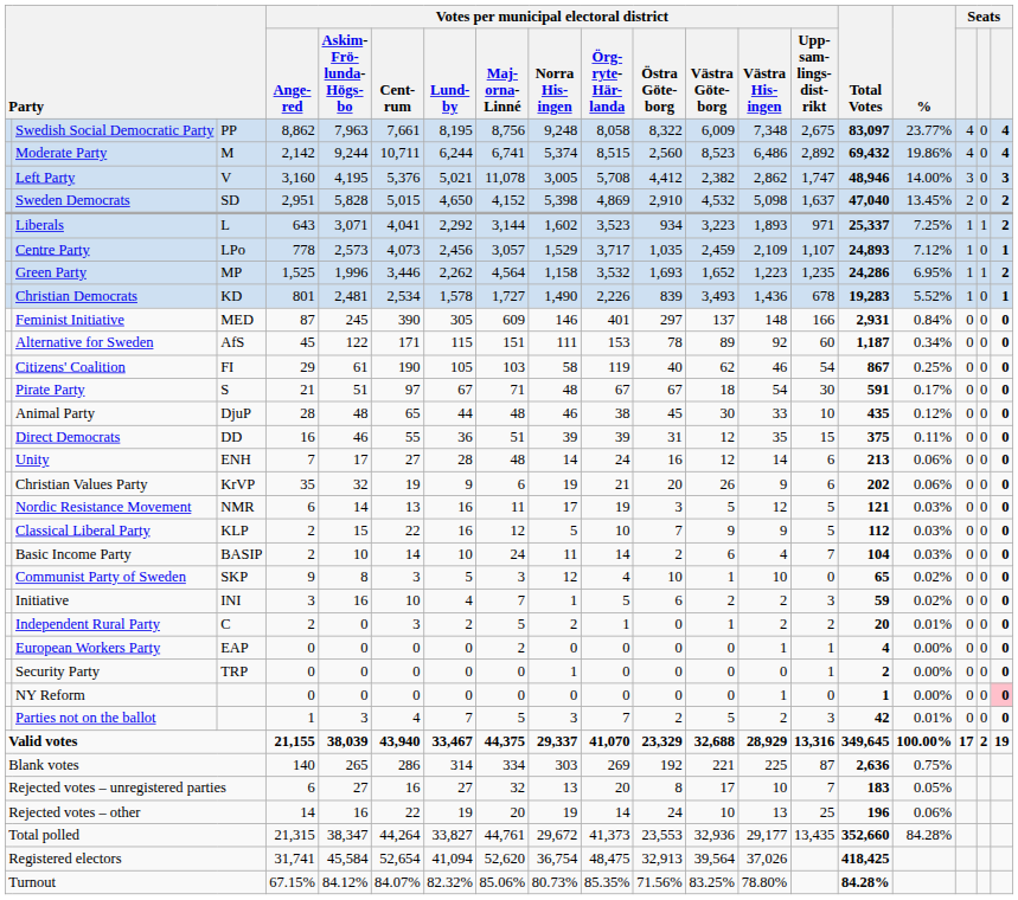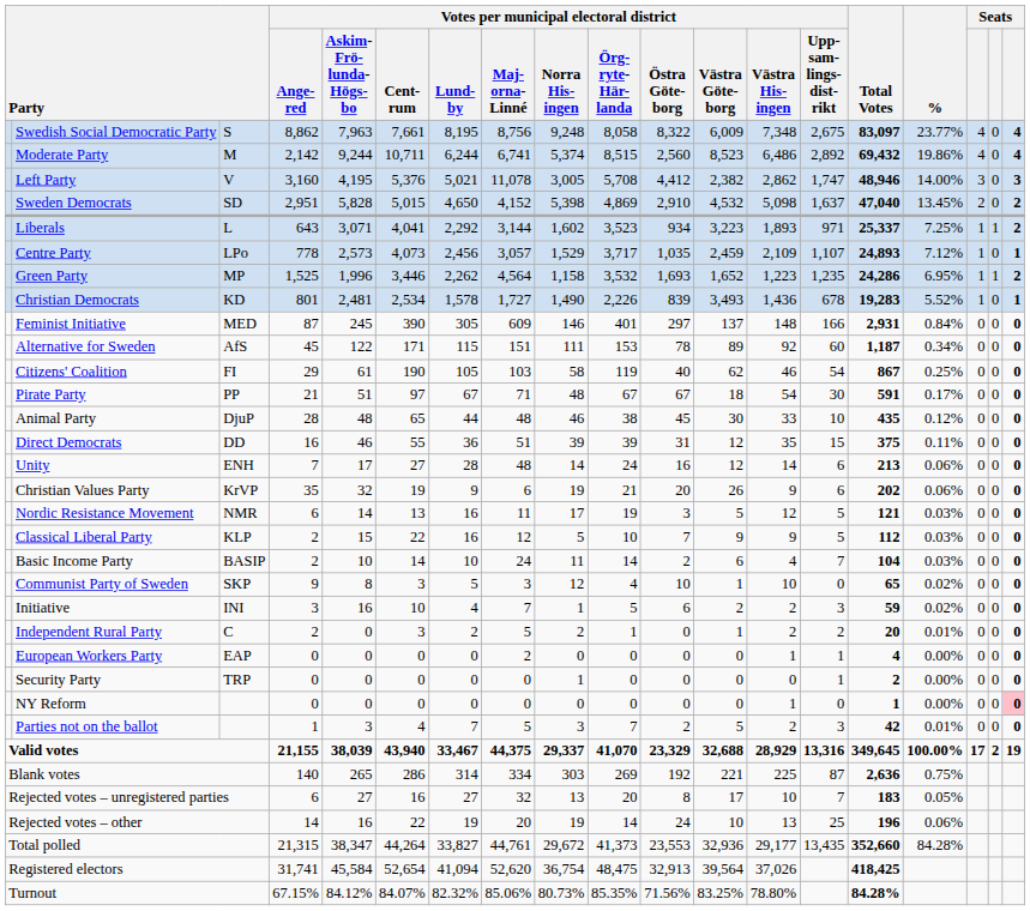Swedish Social Democratic Party | column 3: PP -> S
Pirate Party | column 3: S -> PP
